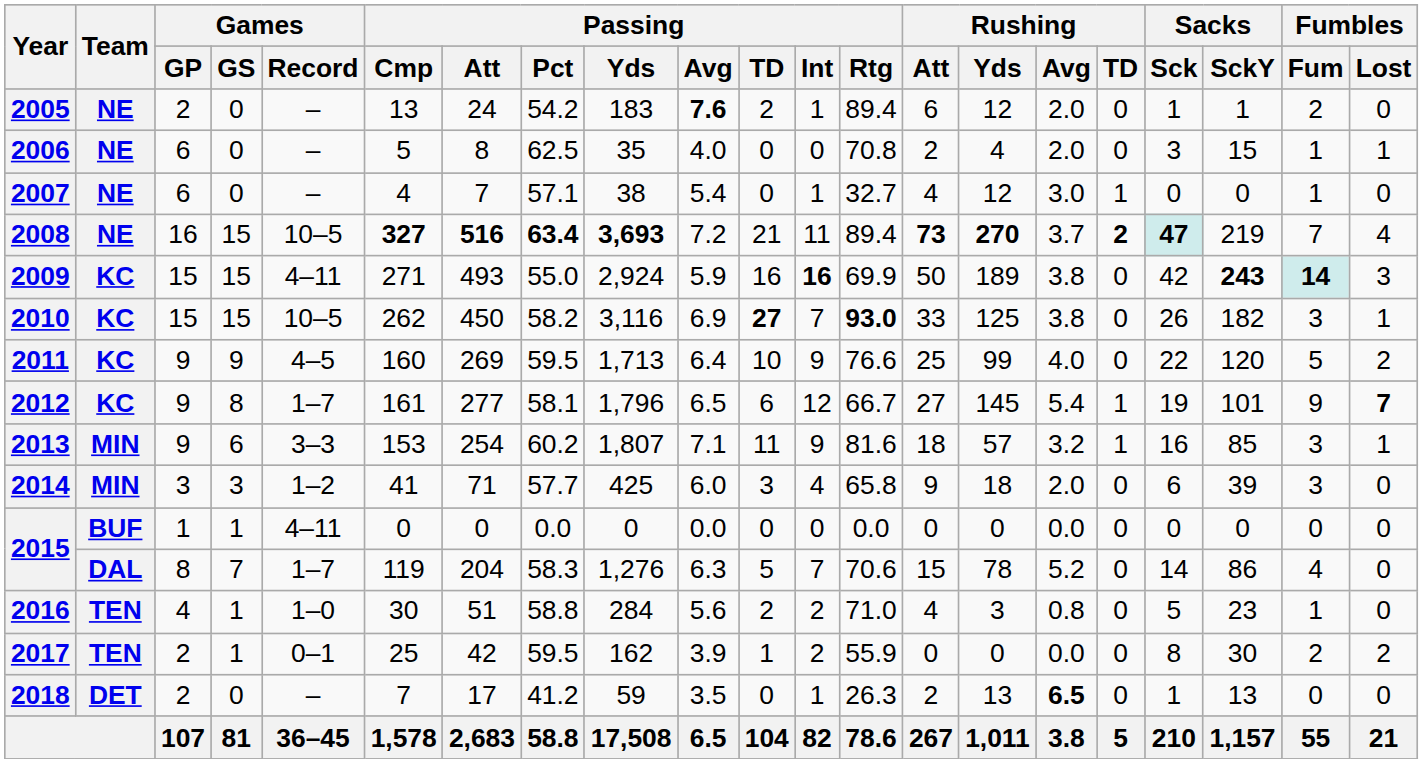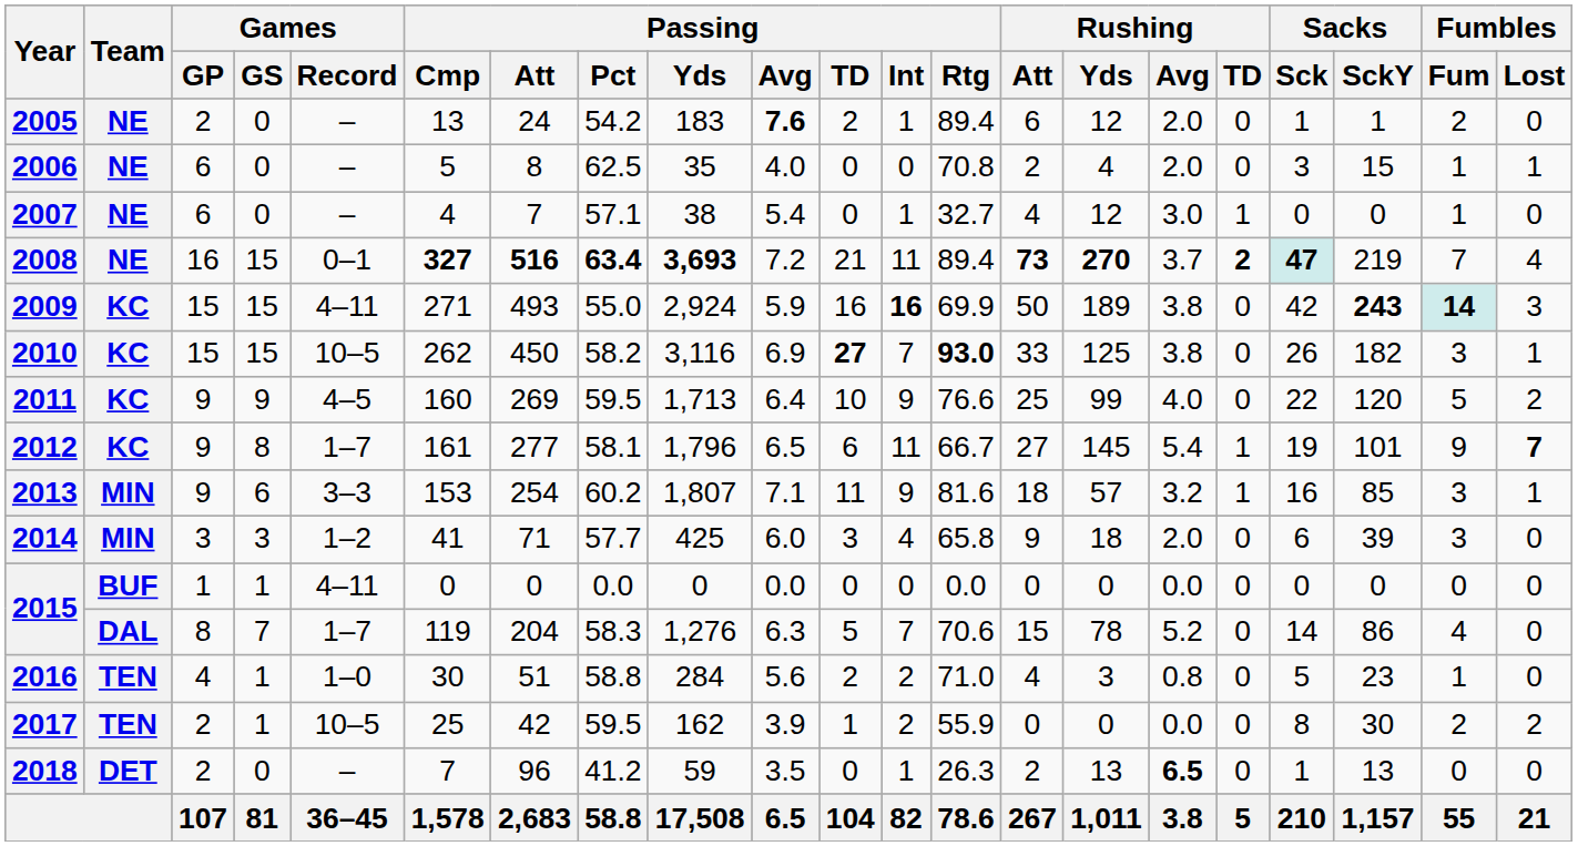2008 | Games / Record: 10–5 -> 0–1
2012 | Passing / Int: 12 -> 11
2017 | Games / Record: 0–1 -> 10–5
2018 | Passing / Att: 17 -> 96
